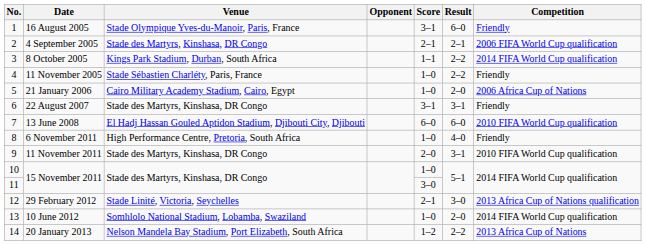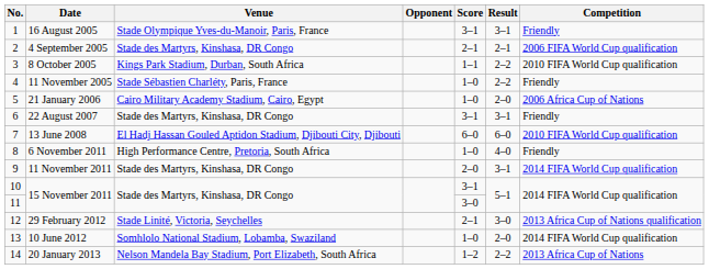16 August 2005 | Result: 6–0 -> 3–1
8 October 2005 | Competition: 2014 FIFA World Cup qualification -> 2010 FIFA World Cup qualification
11 November 2011 | Competition: 2010 FIFA World Cup qualification -> 2014 FIFA World Cup qualification
10 / 15 November 2011 | Score: 1–0 -> 3–1
